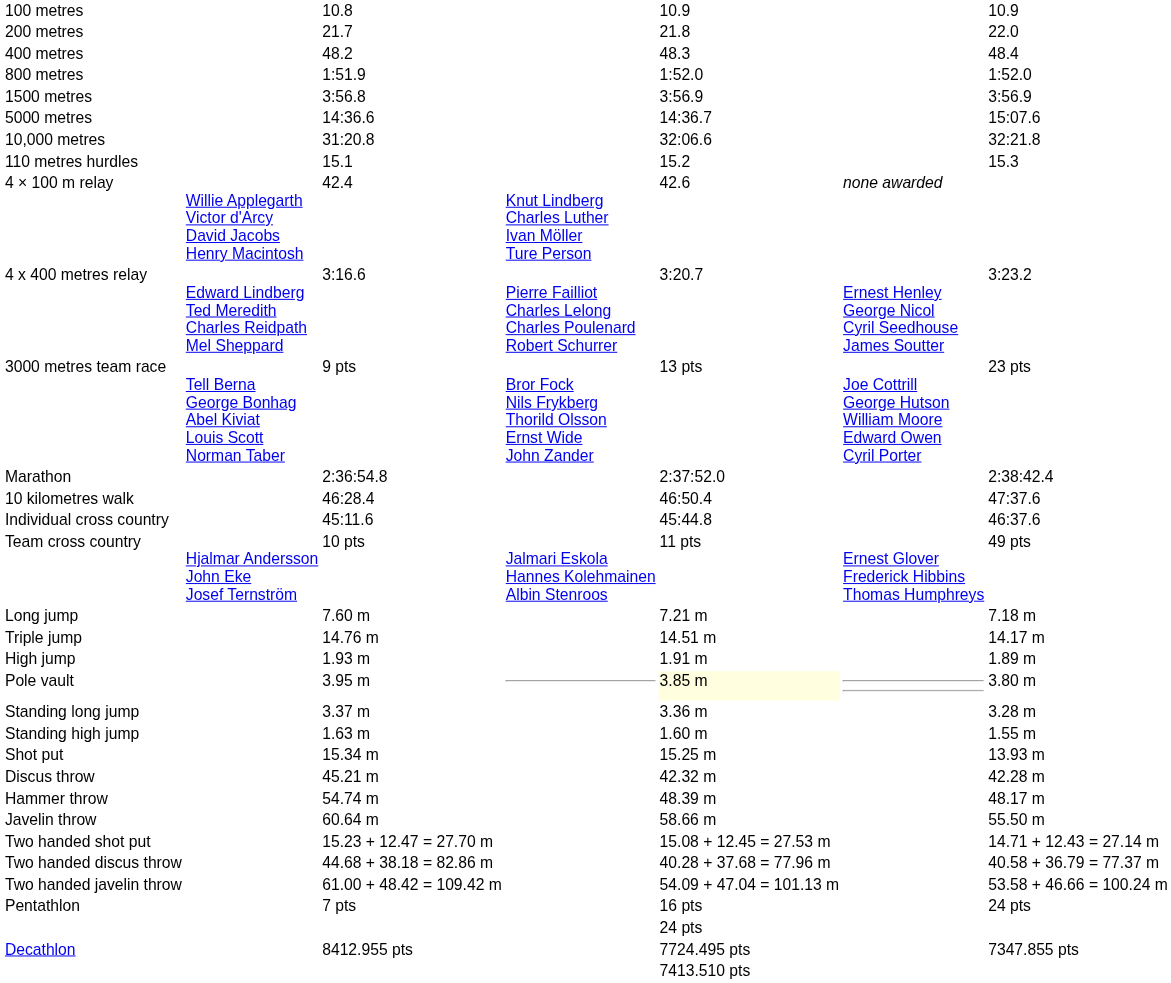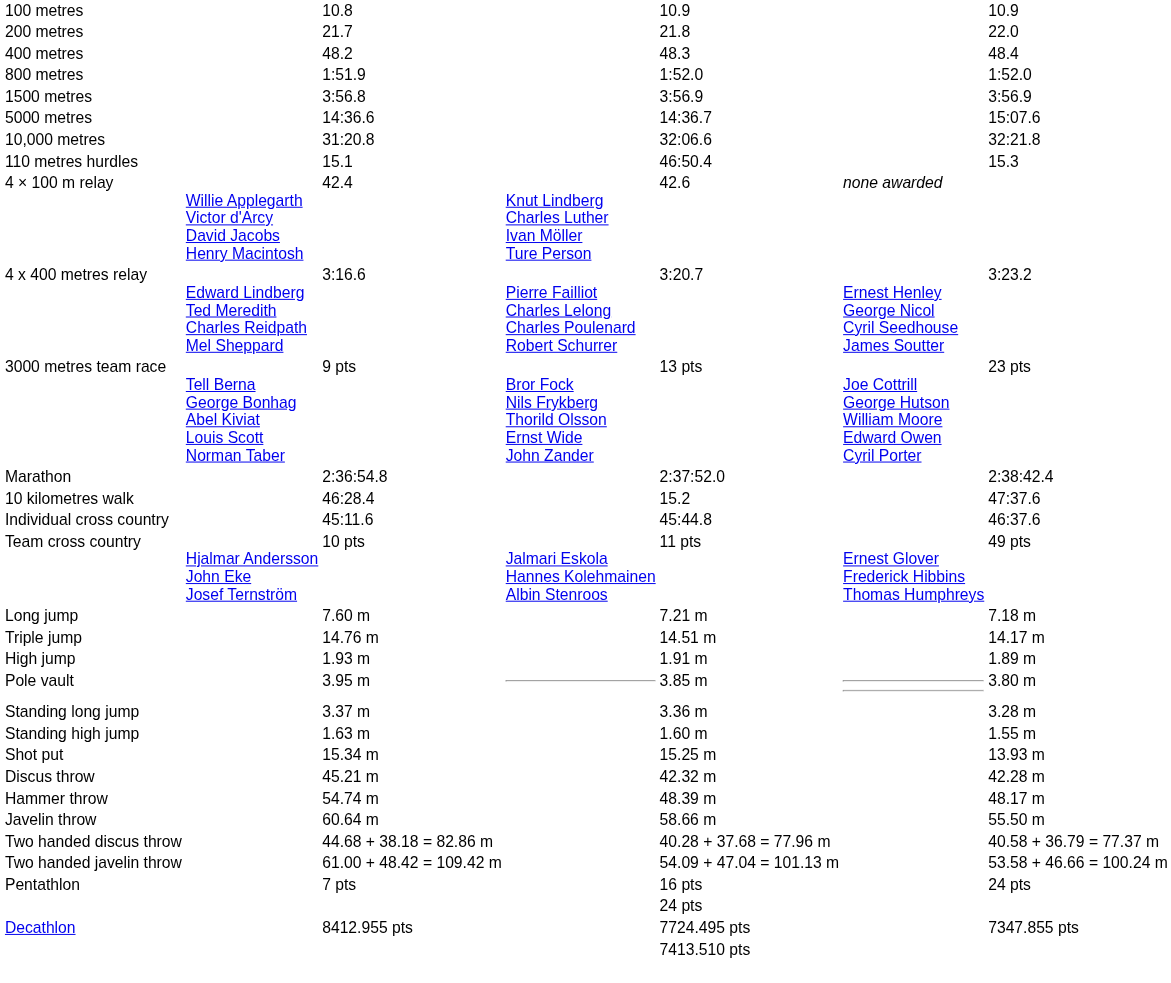110 metres hurdles | column 5: 15.2 -> 46:50.4
10 kilometres walk | column 5: 46:50.4 -> 15.2
Pole vault | column 5: lightyellow background -> no background
- row: Two handed shot put | 15.23 + 12.47 = 27.70 m | 15.08 + 12.45 = 27.53 m | 14.71 + 12.43 = 27.14 m
